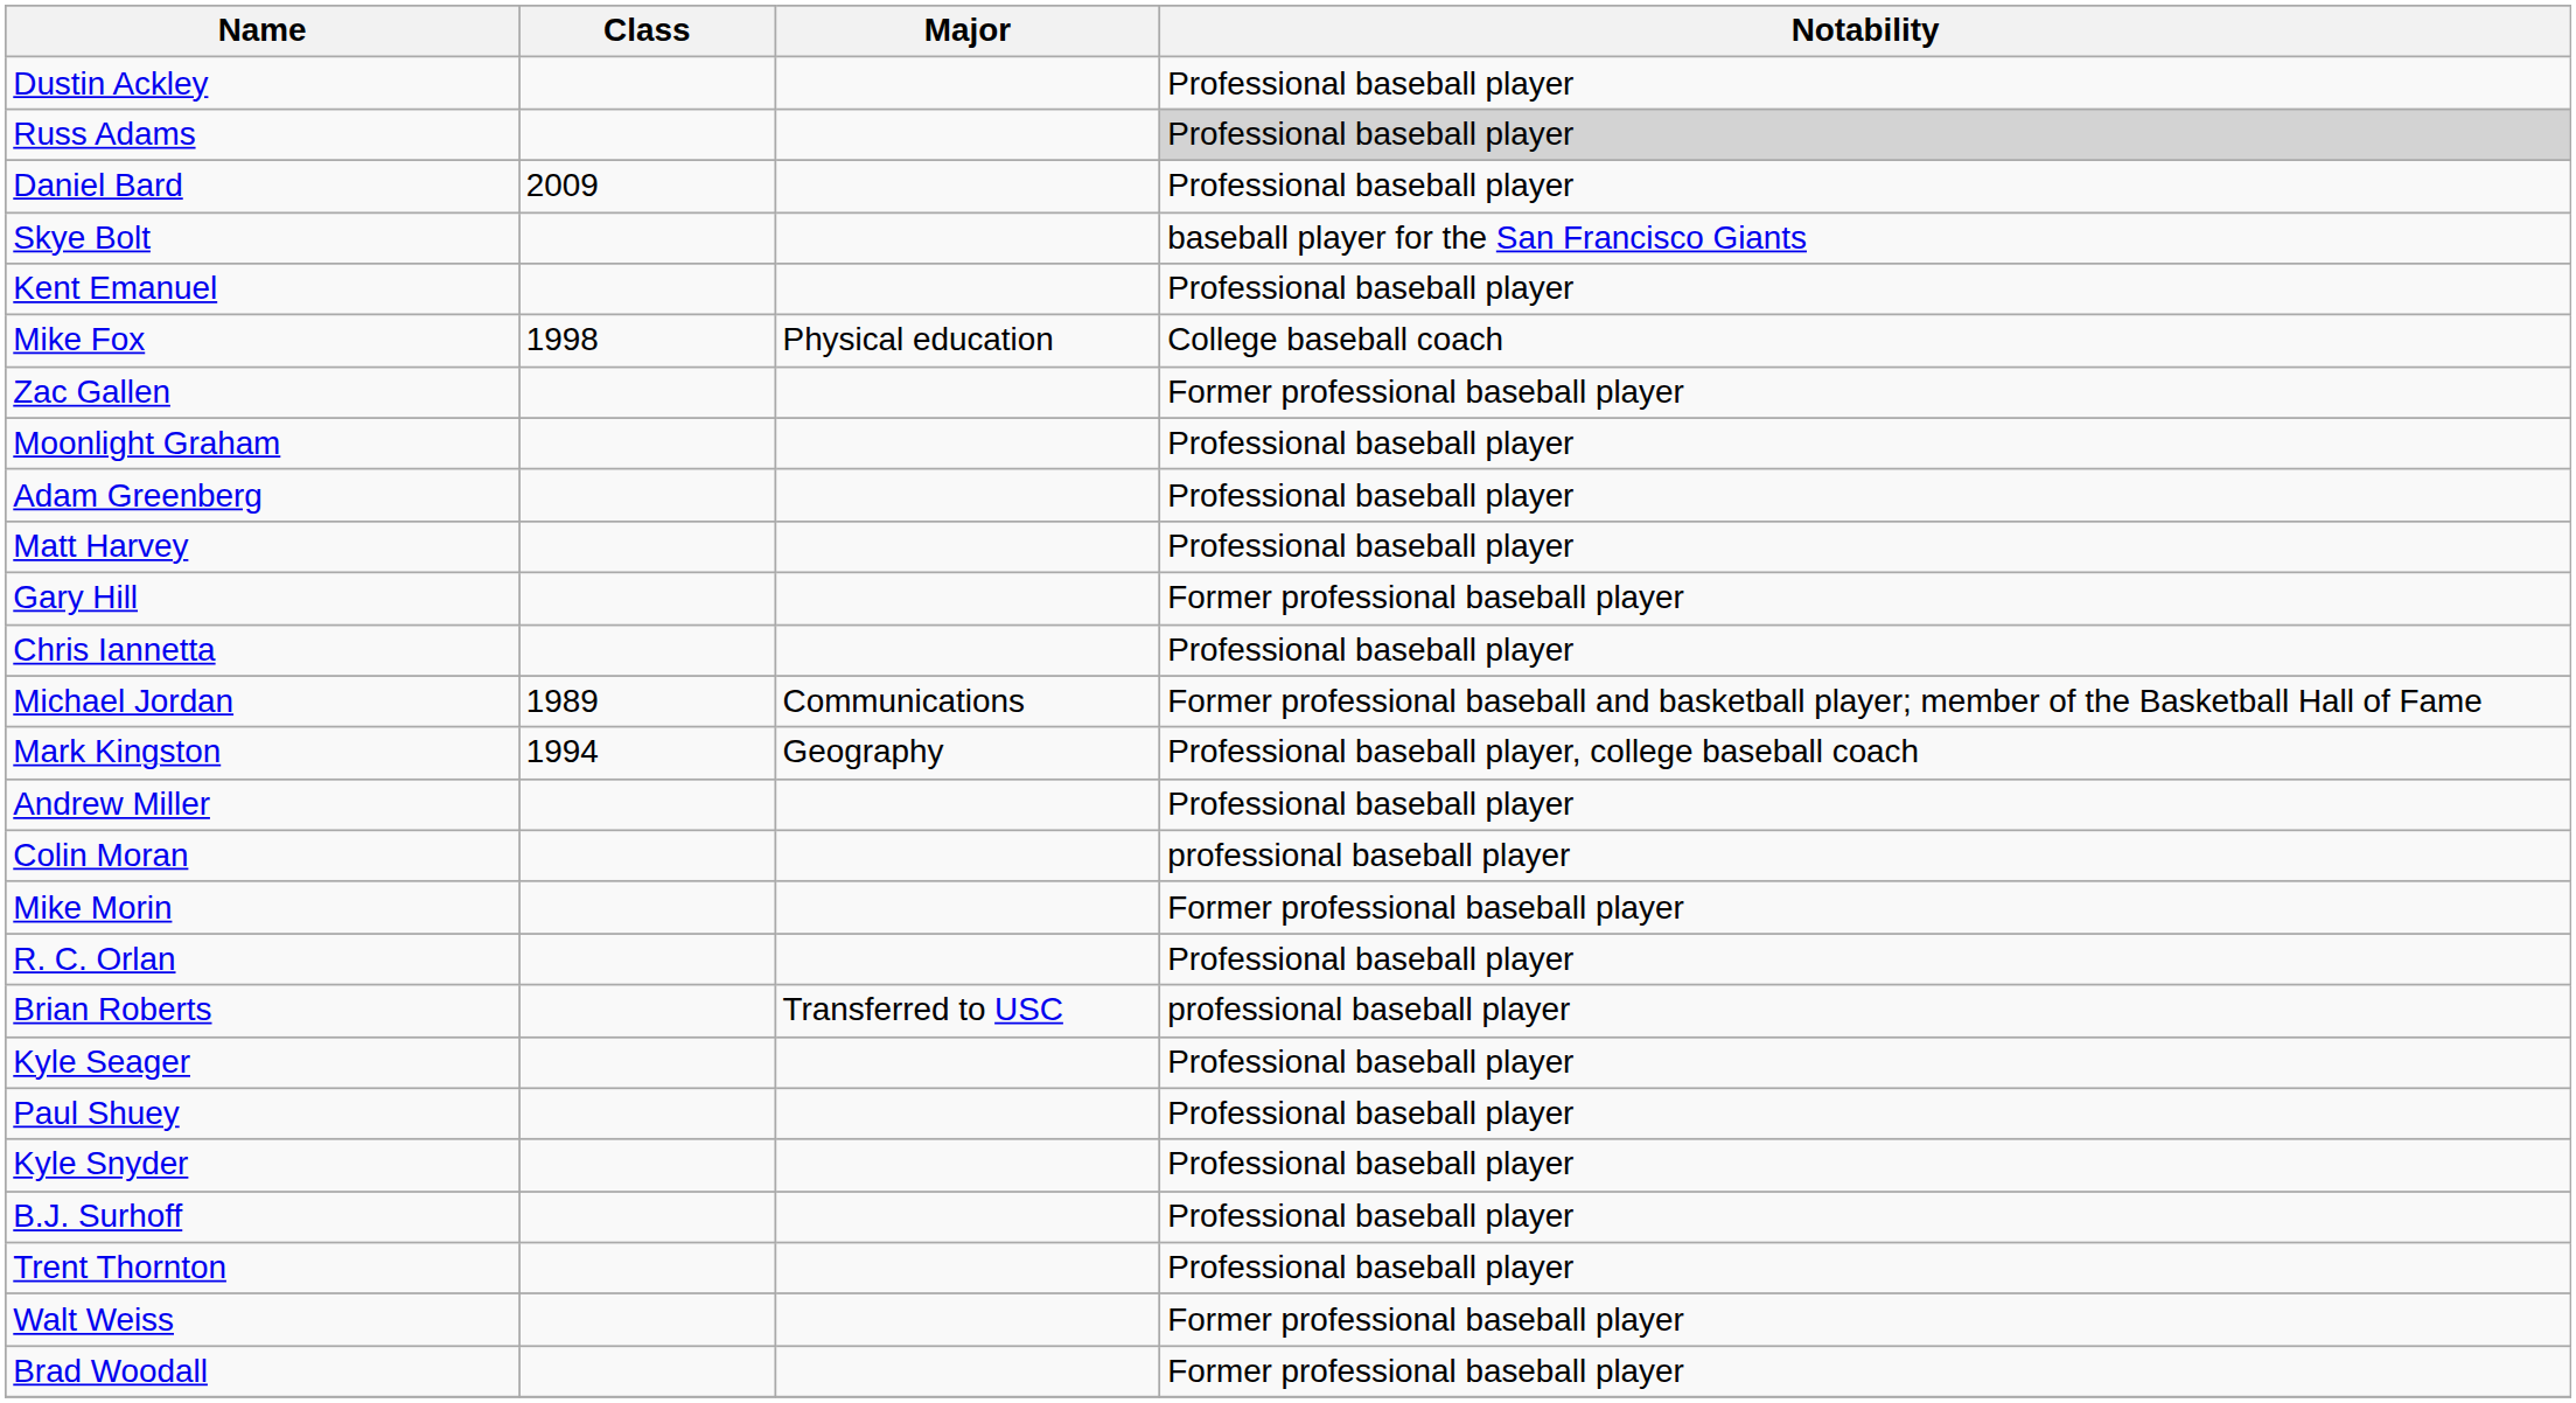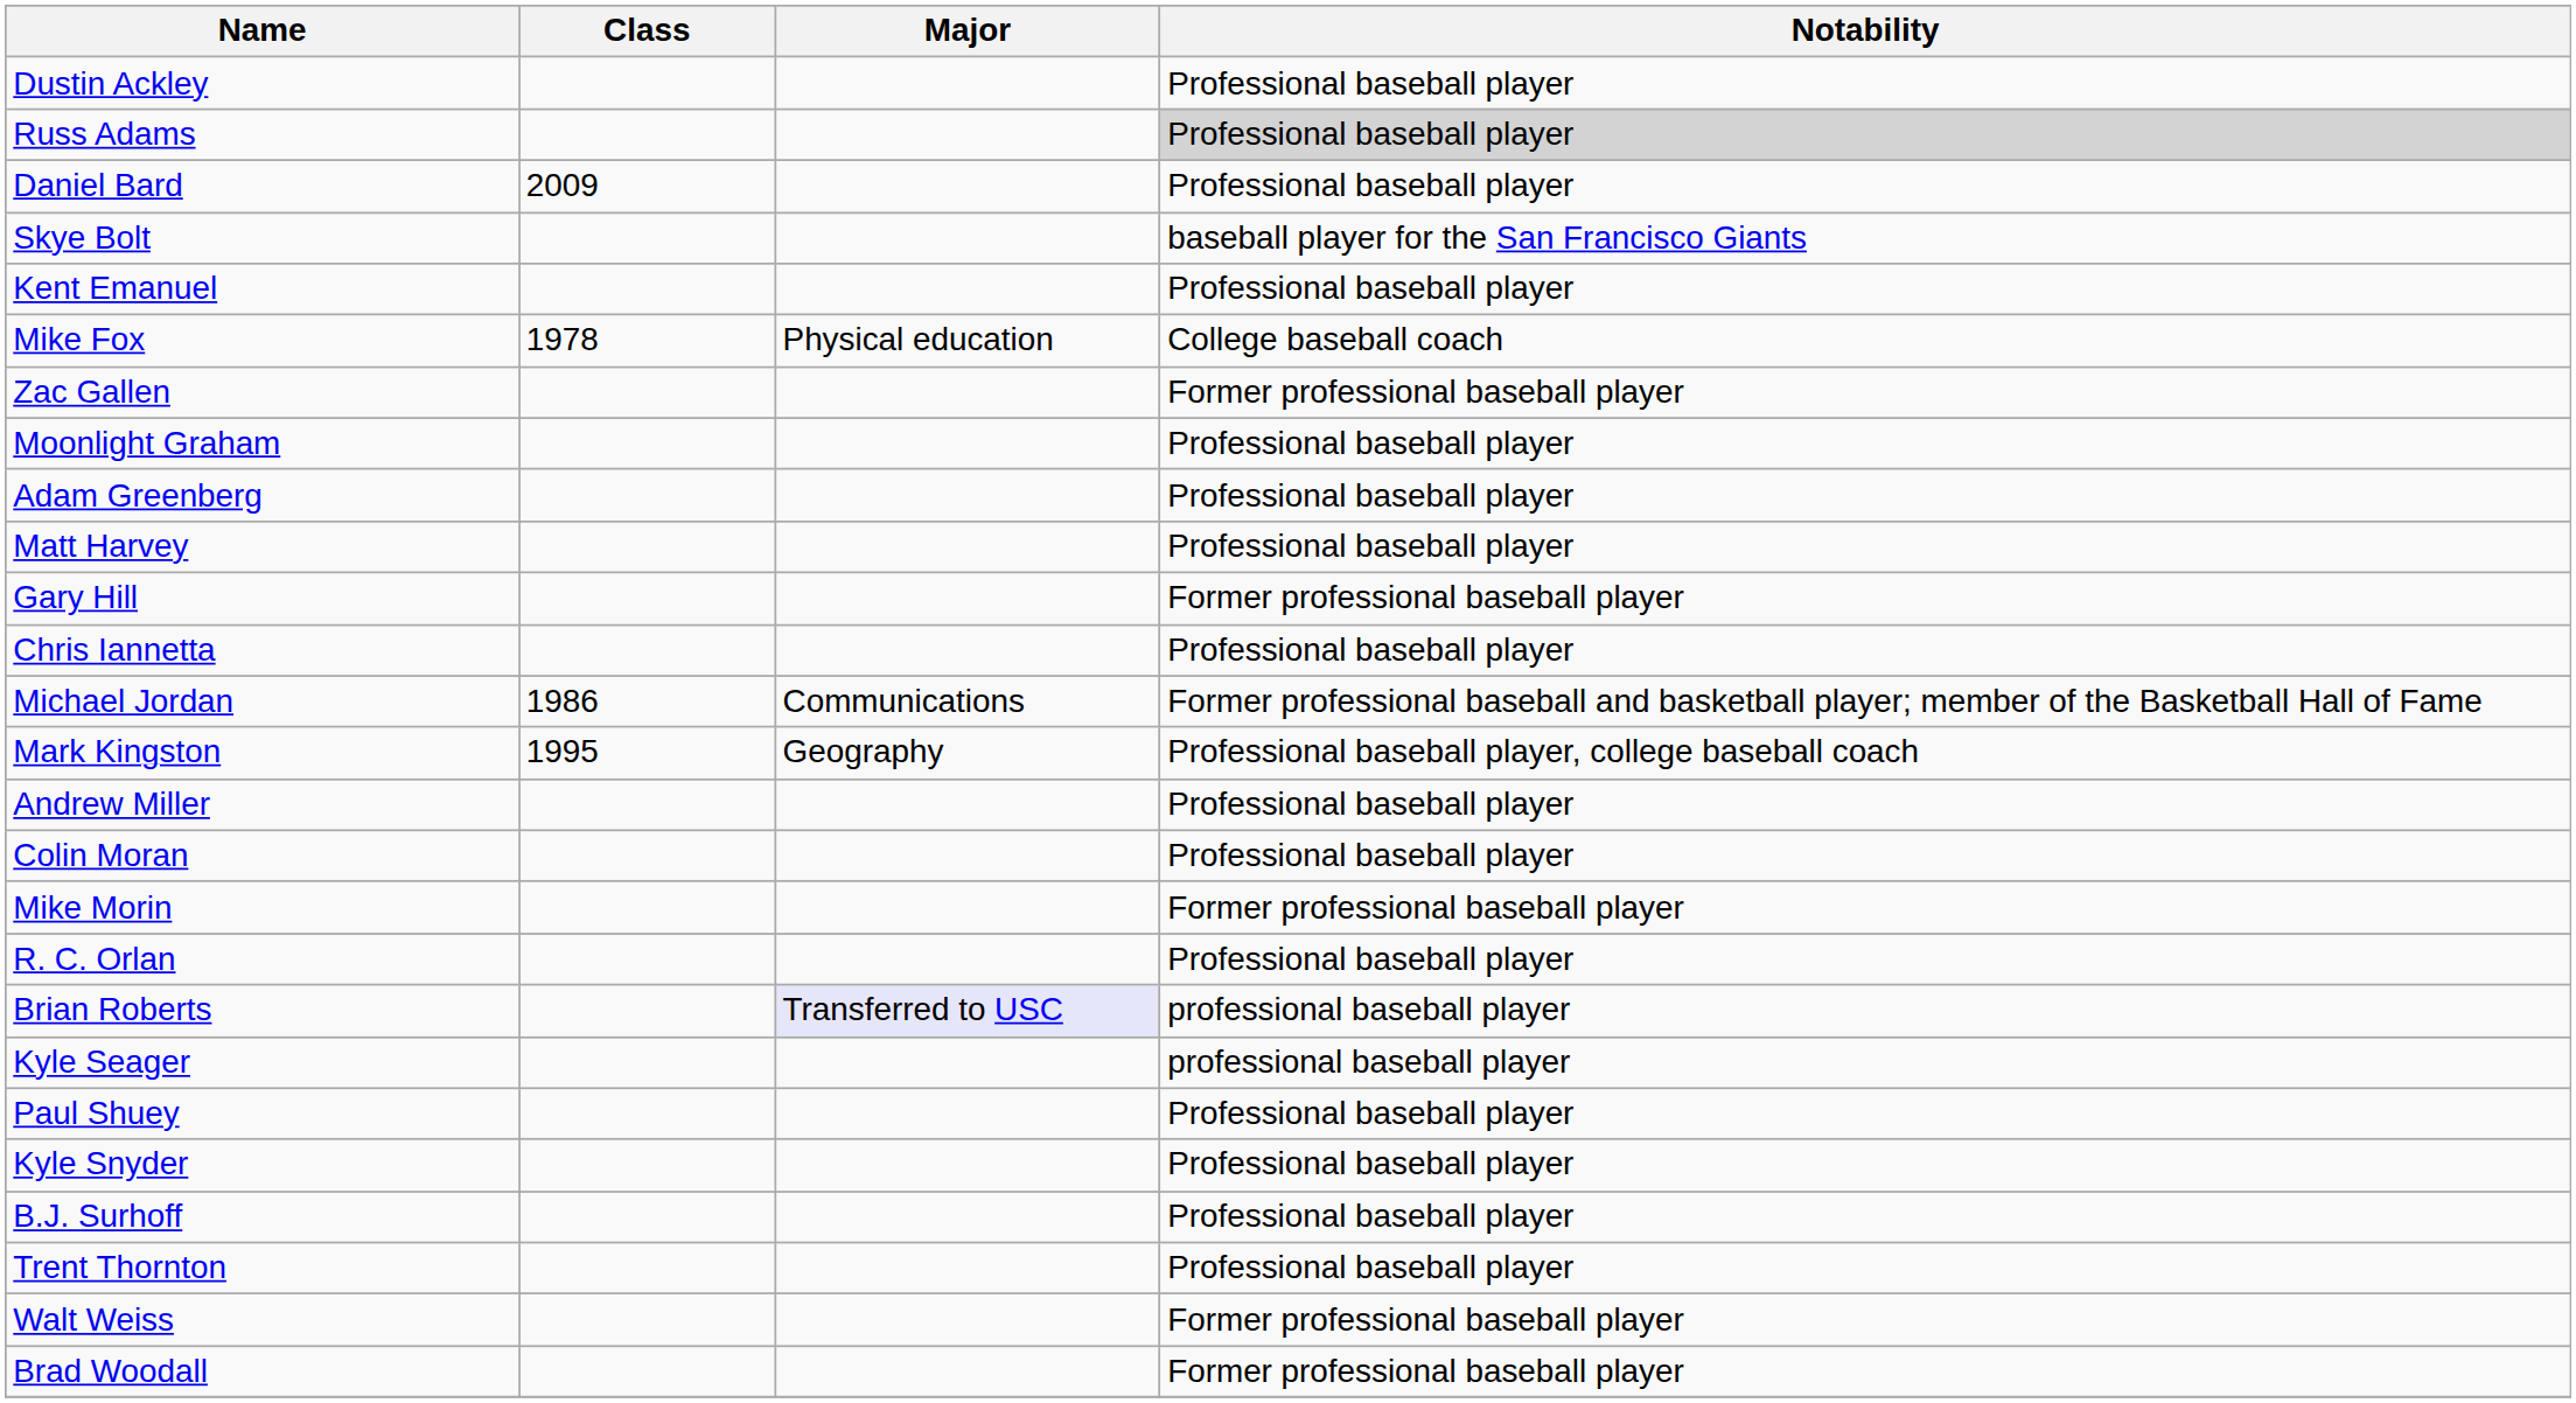Mike Fox | Class: 1998 -> 1978
Michael Jordan | Class: 1989 -> 1986
Mark Kingston | Class: 1994 -> 1995
Colin Moran | Notability: professional baseball player -> Professional baseball player
Brian Roberts | Major: no background -> lavender background
Kyle Seager | Notability: Professional baseball player -> professional baseball player
